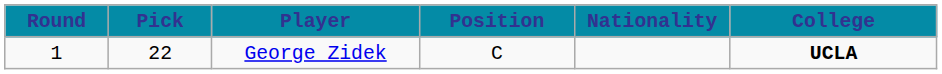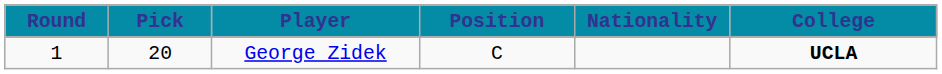George Zidek | Pick: 22 -> 20
